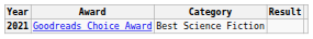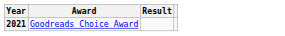- column: Category | Best Science Fiction
